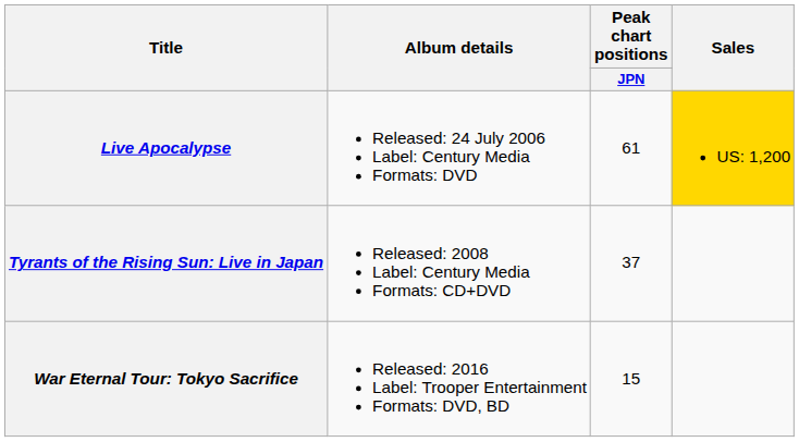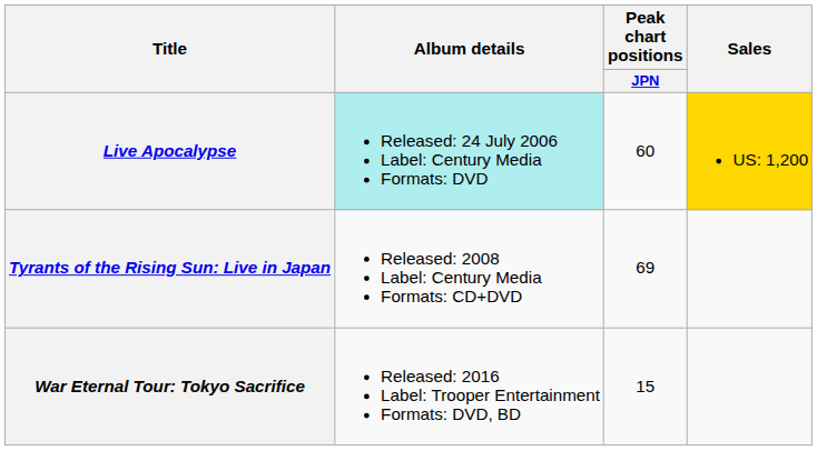Live Apocalypse | Album details: no background -> paleturquoise background
Live Apocalypse | Peak chart positions / JPN: 61 -> 60
Tyrants of the Rising Sun: Live in Japan | Peak chart positions / JPN: 37 -> 69
